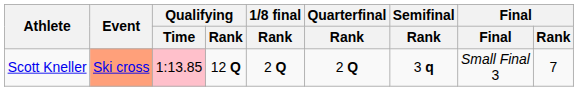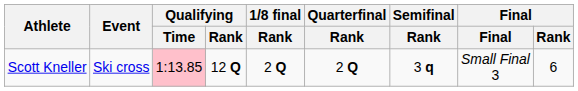Scott Kneller | Event: lightsalmon background -> no background
Scott Kneller | Final / Rank: 7 -> 6
